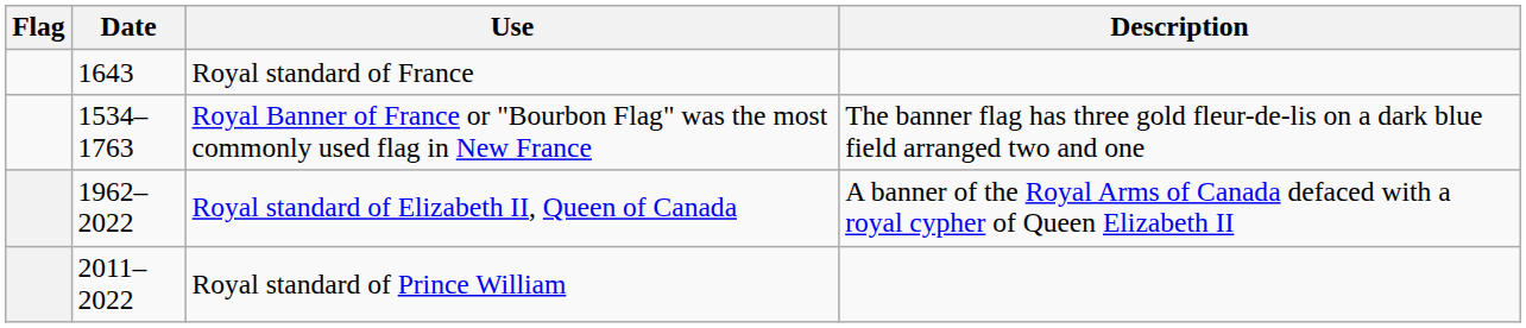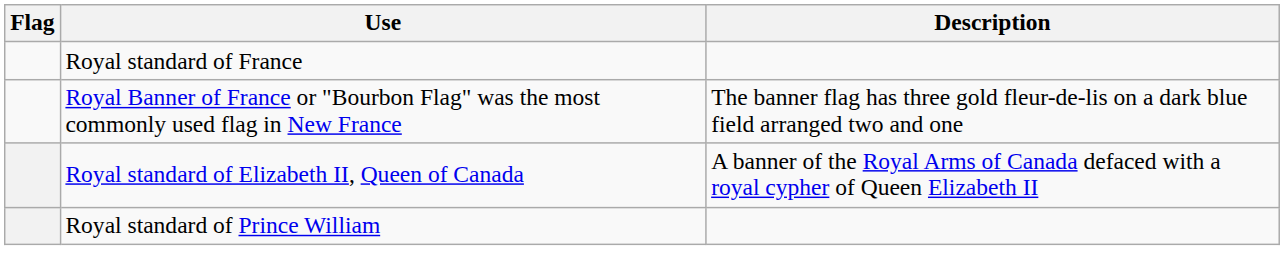- column: Date | 1643 | 1534–1763 | 1962–2022 | 2011–2022
